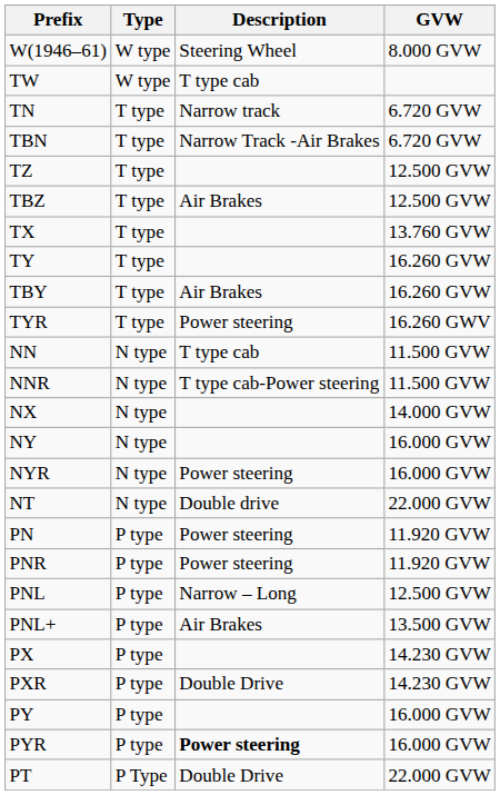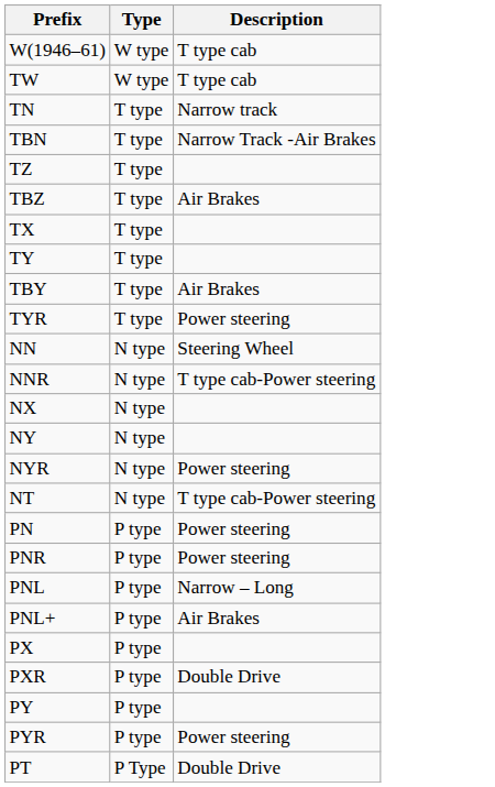- column: GVW | 8.000 GVW | 6.720 GVW | 6.720 GVW | 12.500 GVW | 12.500 GVW | 13.760 GVW | 16.260 GVW | 16.260 GVW | 16.260 GWV | 11.500 GVW | 11.500 GVW | 14.000 GVW | 16.000 GVW | 16.000 GVW | 22.000 GVW | 11.920 GVW | 11.920 GVW | 12.500 GVW | 13.500 GVW | 14.230 GVW | 14.230 GVW | 16.000 GVW | 16.000 GVW | 22.000 GVW
W(1946–61) | Description: Steering Wheel -> T type cab
NN | Description: T type cab -> Steering Wheel
NT | Description: Double drive -> T type cab-Power steering
PYR | Description: bold -> normal
